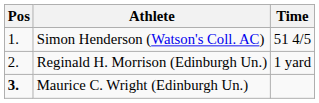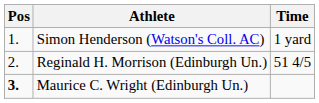Simon Henderson (Watson's Coll. AC) | Time: 51 4/5 -> 1 yard
Reginald H. Morrison (Edinburgh Un.) | Time: 1 yard -> 51 4/5
